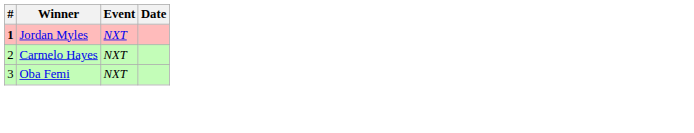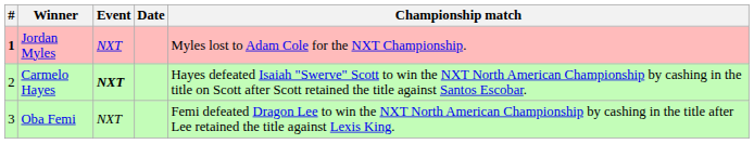+ column: Championship match | Myles lost to Adam Cole for the NXT Championship. | Hayes defeated Isaiah "Swerve" Scott to win the NXT North American Championship by cashing in the title on Scott after Scott retained the title against Santos Escobar. | Femi defeated Dragon Lee to win the NXT North American Championship by cashing in the title after Lee retained the title against Lexis King.
Carmelo Hayes | Event: normal -> bold
